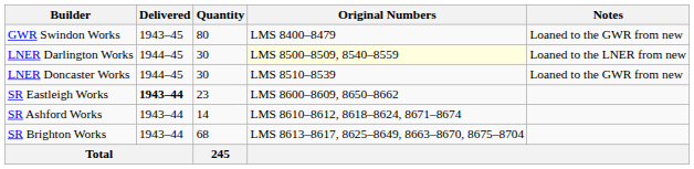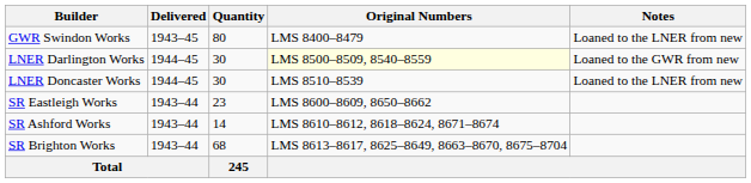GWR Swindon Works | Notes: Loaned to the GWR from new -> Loaned to the LNER from new
LNER Darlington Works | Notes: Loaned to the LNER from new -> Loaned to the GWR from new
LNER Doncaster Works | Notes: Loaned to the GWR from new -> Loaned to the LNER from new
SR Eastleigh Works | Delivered: bold -> normal
